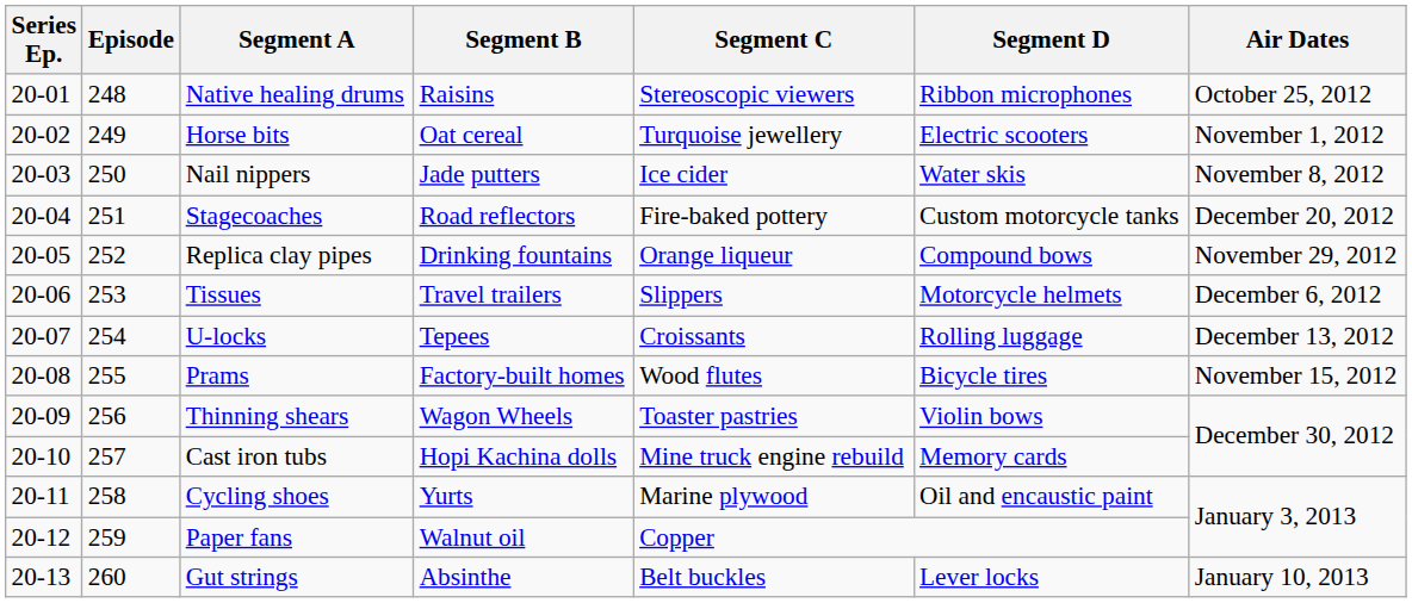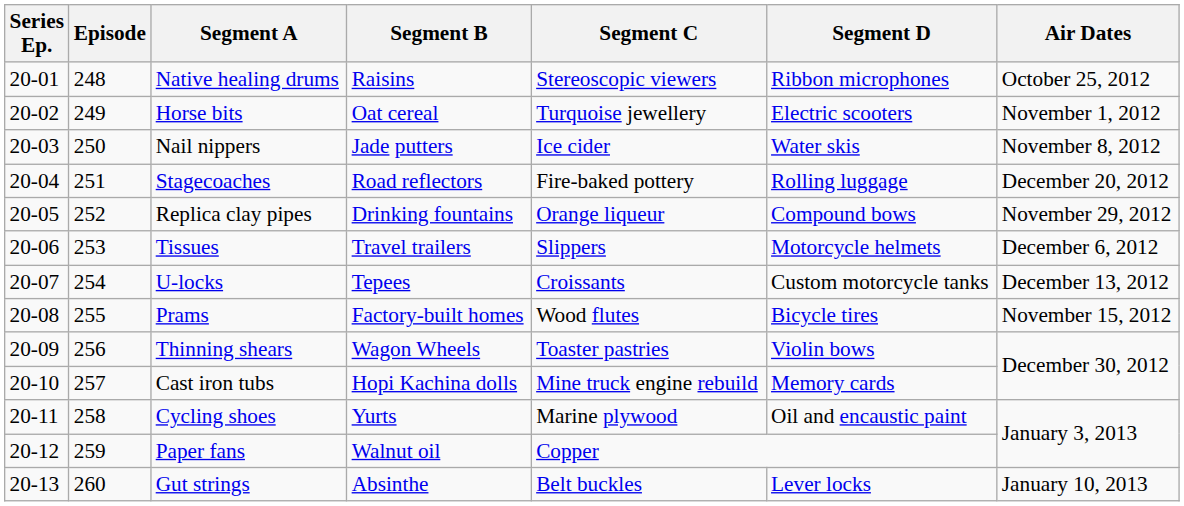Stagecoaches | Segment D: Custom motorcycle tanks -> Rolling luggage
U-locks | Segment D: Rolling luggage -> Custom motorcycle tanks
